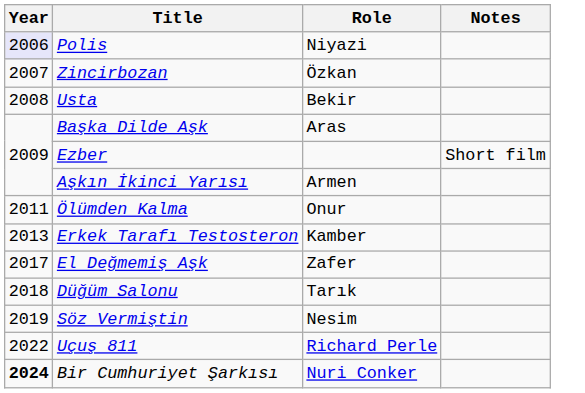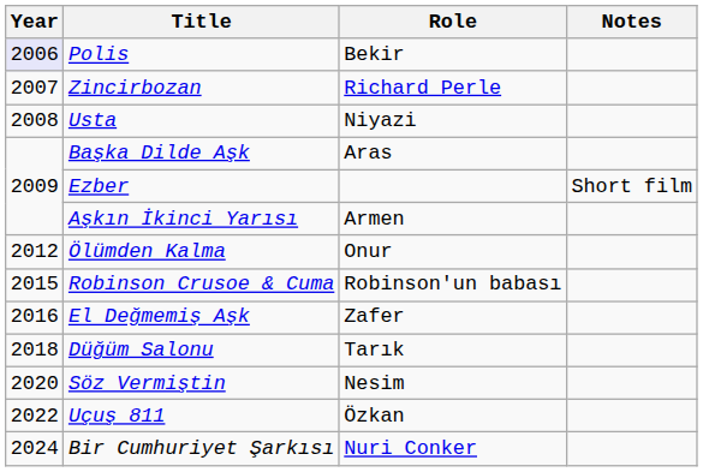Polis | Role: Niyazi -> Bekir
Zincirbozan | Role: Özkan -> Richard Perle
Usta | Role: Bekir -> Niyazi
Ölümden Kalma | Year: 2011 -> 2012
- row: 2013 | Erkek Tarafı Testosteron | Kamber
+ row: 2015 | Robinson Crusoe & Cuma | Robinson'un babası
El Değmemiş Aşk | Year: 2017 -> 2016
Söz Vermiştin | Year: 2019 -> 2020
Uçuş 811 | Role: Richard Perle -> Özkan
Bir Cumhuriyet Şarkısı | Year: bold -> normal
